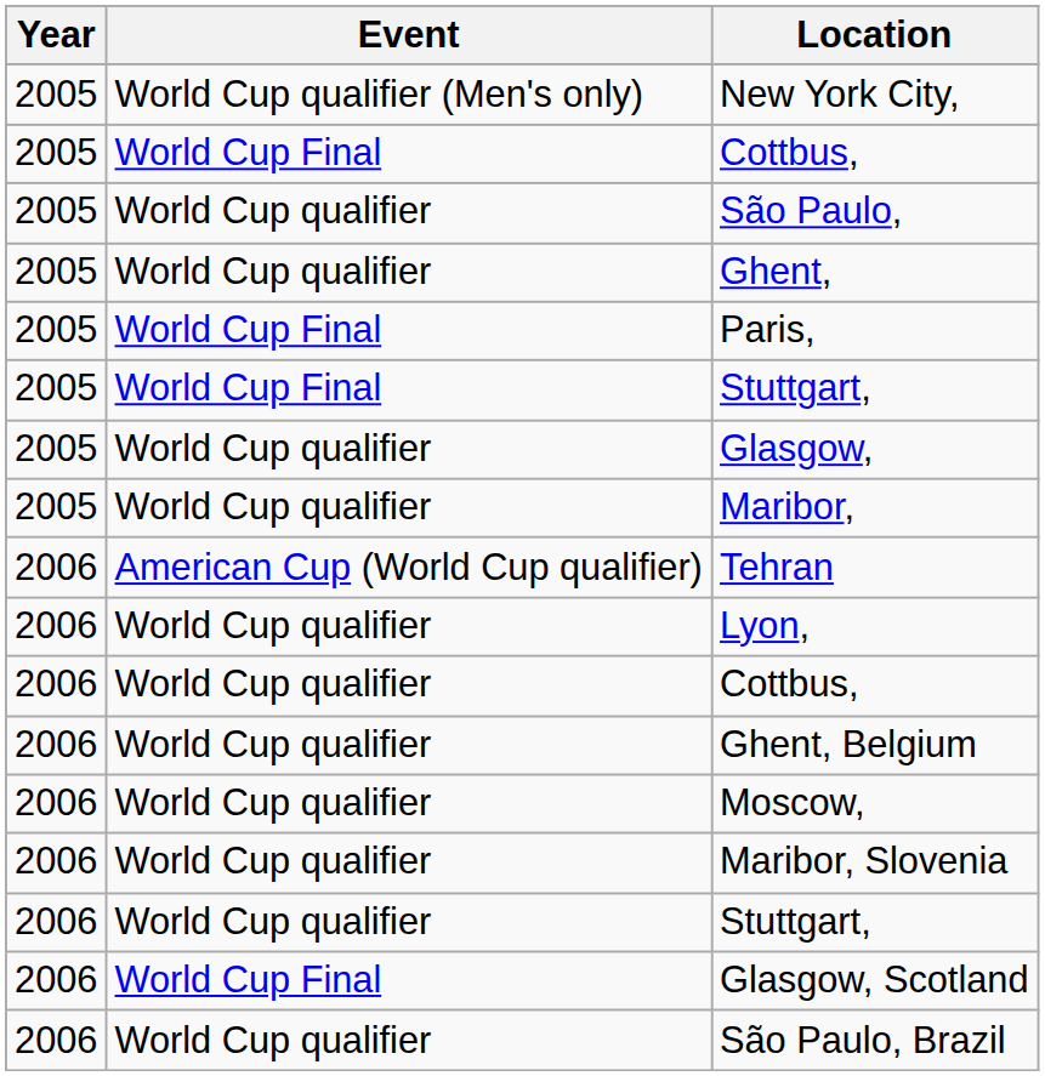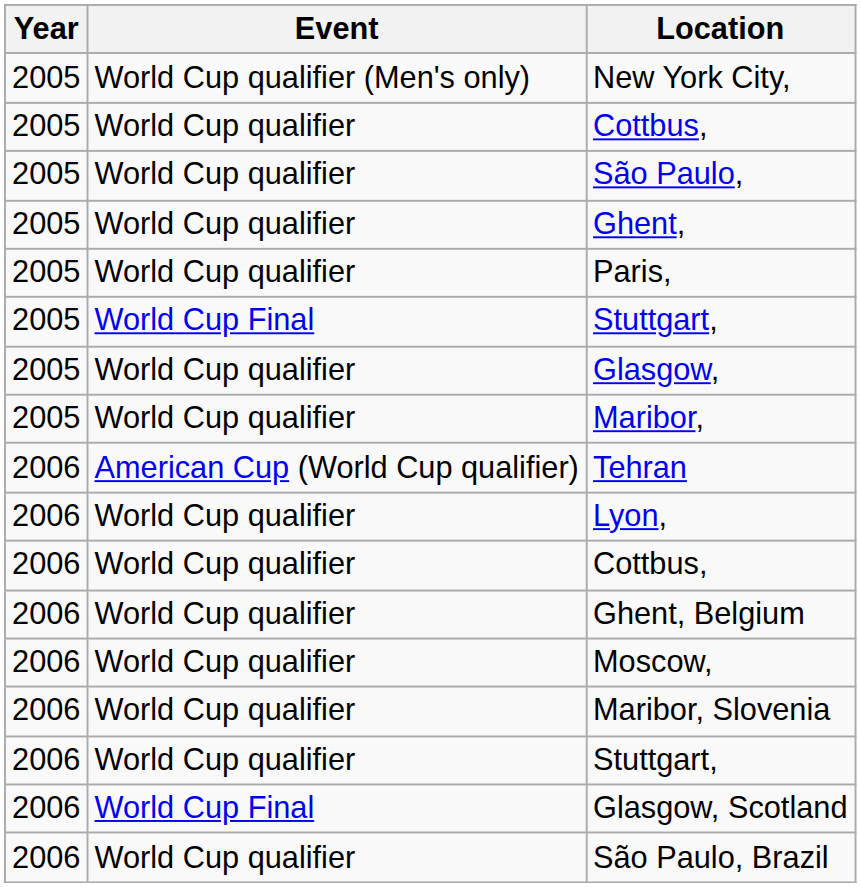2005 / Cottbus, | Event: World Cup Final -> World Cup qualifier
Paris, | Event: World Cup Final -> World Cup qualifier
